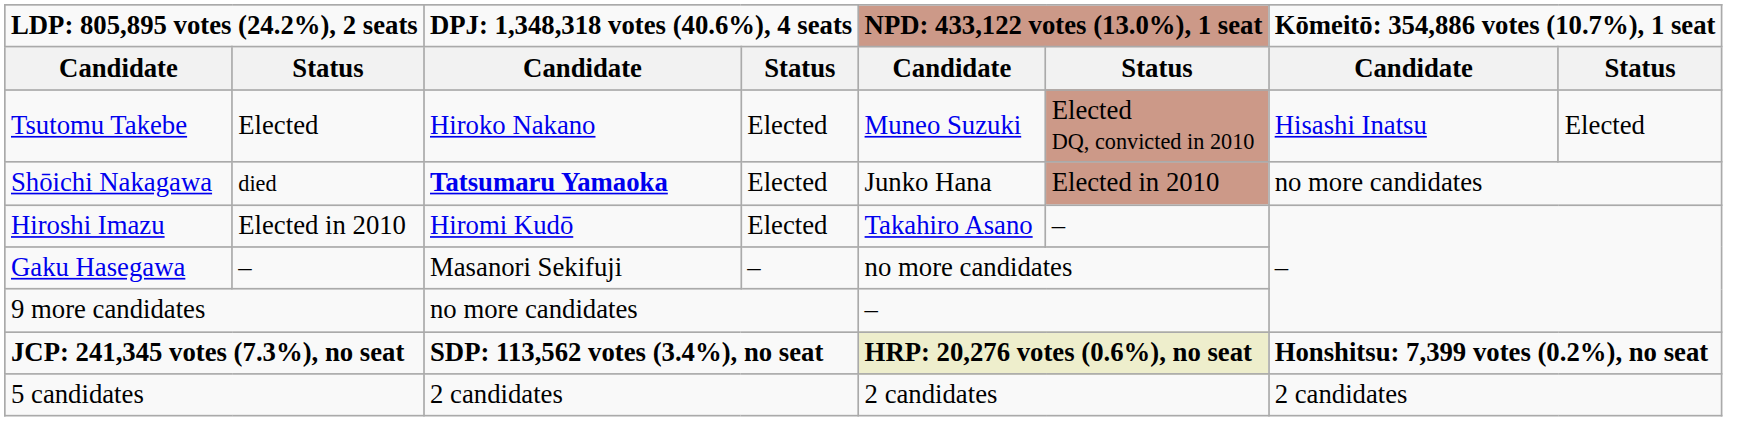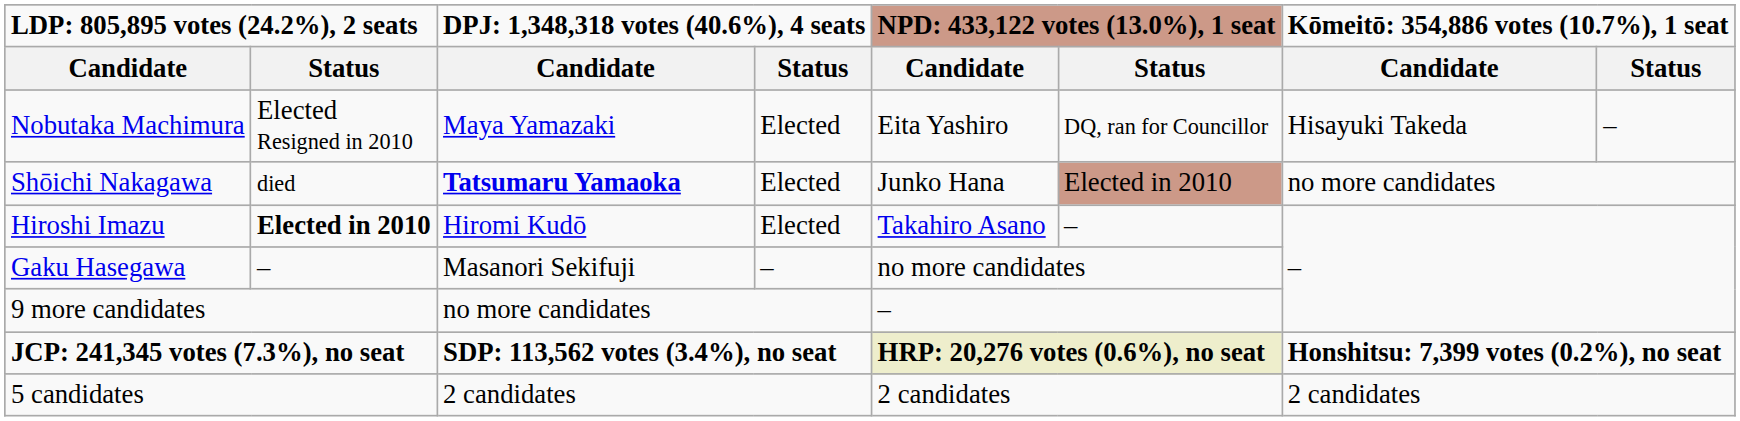- row: Tsutomu Takebe | Elected | Hiroko Nakano | Elected | Muneo Suzuki | Elected DQ, convicted in 2010 | Hisashi Inatsu | Elected
+ row: Nobutaka Machimura | Elected Resigned in 2010 | Maya Yamazaki | Elected | Eita Yashiro | DQ, ran for Councillor | Hisayuki Takeda | –
Hiroshi Imazu | column 2: normal -> bold
